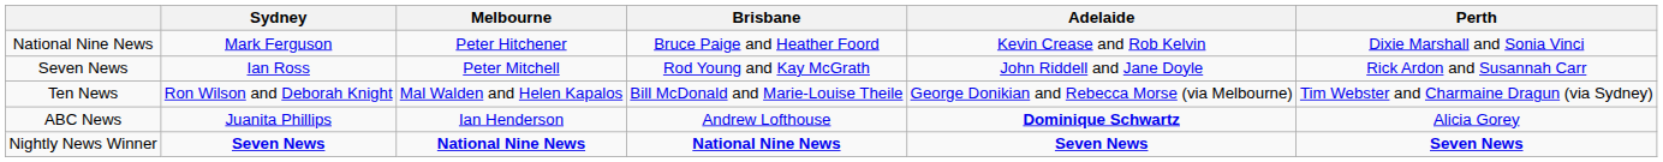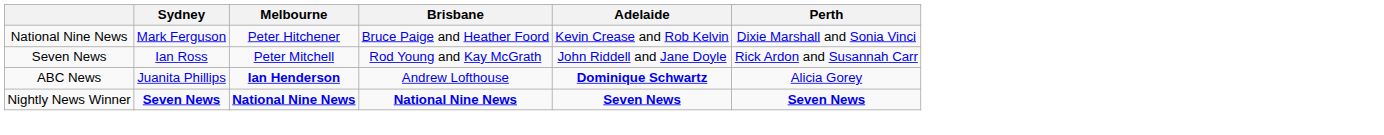- row: Ten News | Ron Wilson and Deborah Knight | Mal Walden and Helen Kapalos | Bill McDonald and Marie-Louise Theile | George Donikian and Rebecca Morse (via Melbourne) | Tim Webster and Charmaine Dragun (via Sydney)
ABC News | Melbourne: normal -> bold
